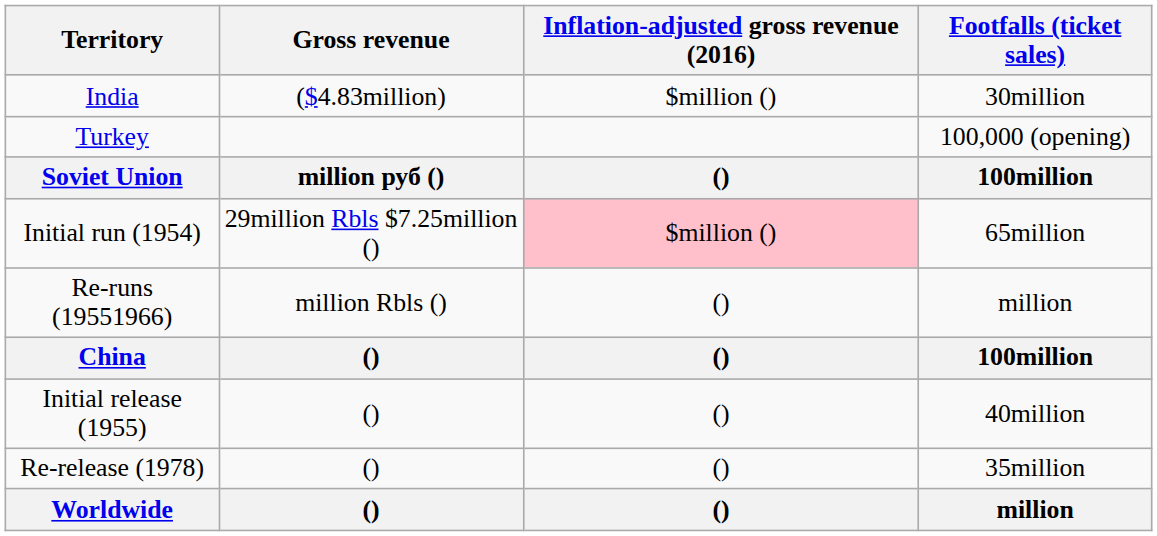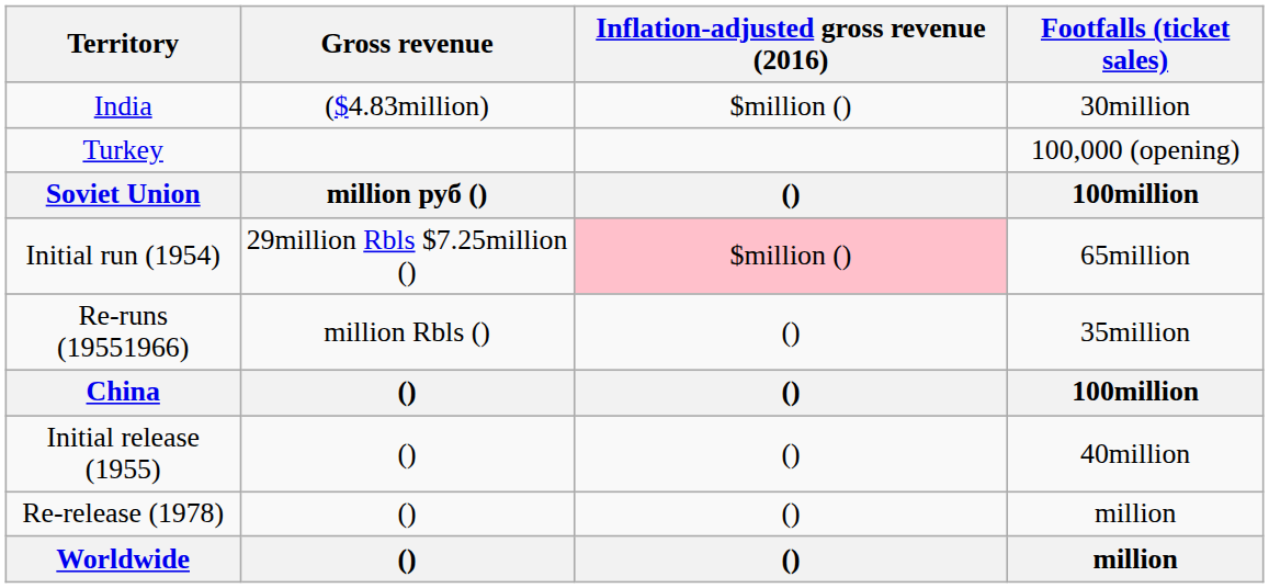Re-runs (19551966) | Footfalls (ticket sales): million -> 35million
Re-release (1978) | Footfalls (ticket sales): 35million -> million
